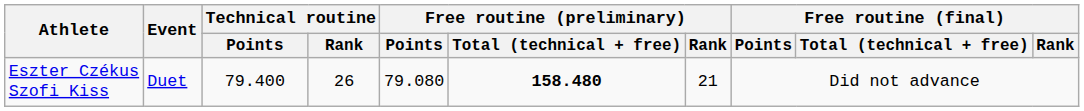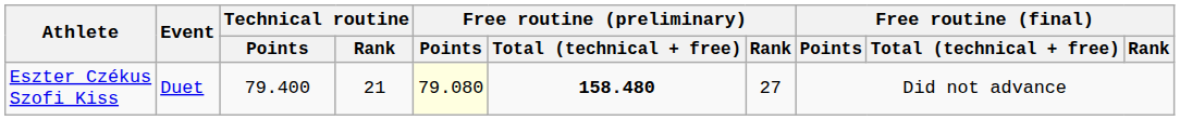Eszter Czékus Szofi Kiss | Technical routine / Rank: 26 -> 21
Eszter Czékus Szofi Kiss | Free routine (preliminary) / Points: no background -> lightyellow background
Eszter Czékus Szofi Kiss | Free routine (preliminary) / Rank: 21 -> 27
